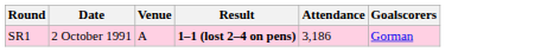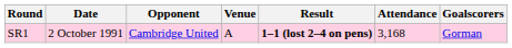+ column: Opponent | Cambridge United
SR1 | Attendance: 3,186 -> 3,168
